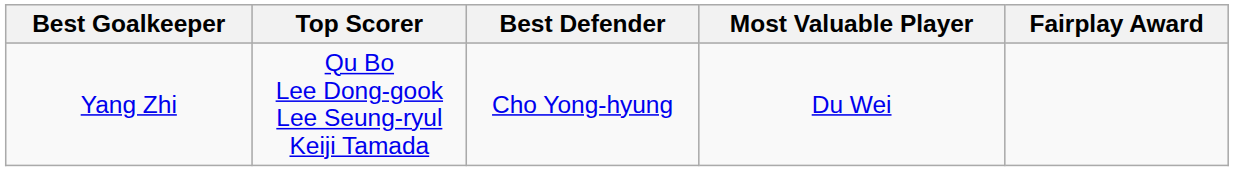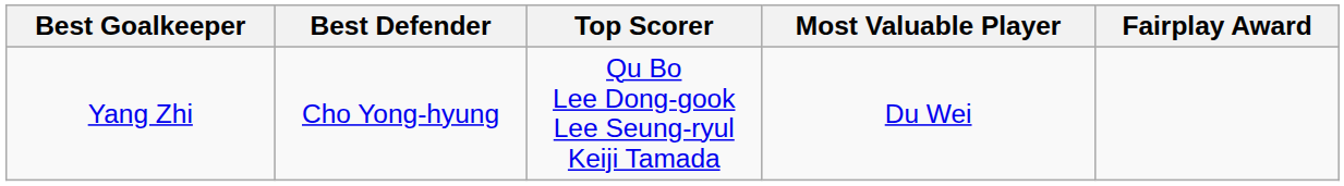columns swapped: Best Defender <-> Top Scorer
